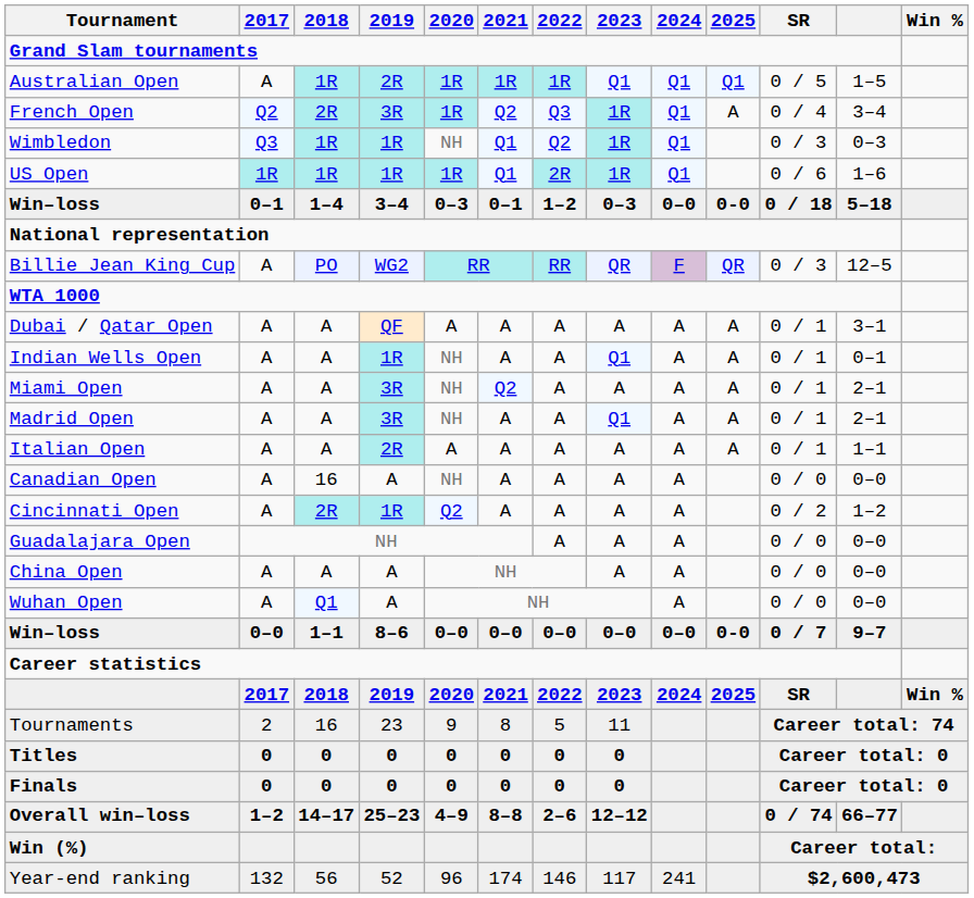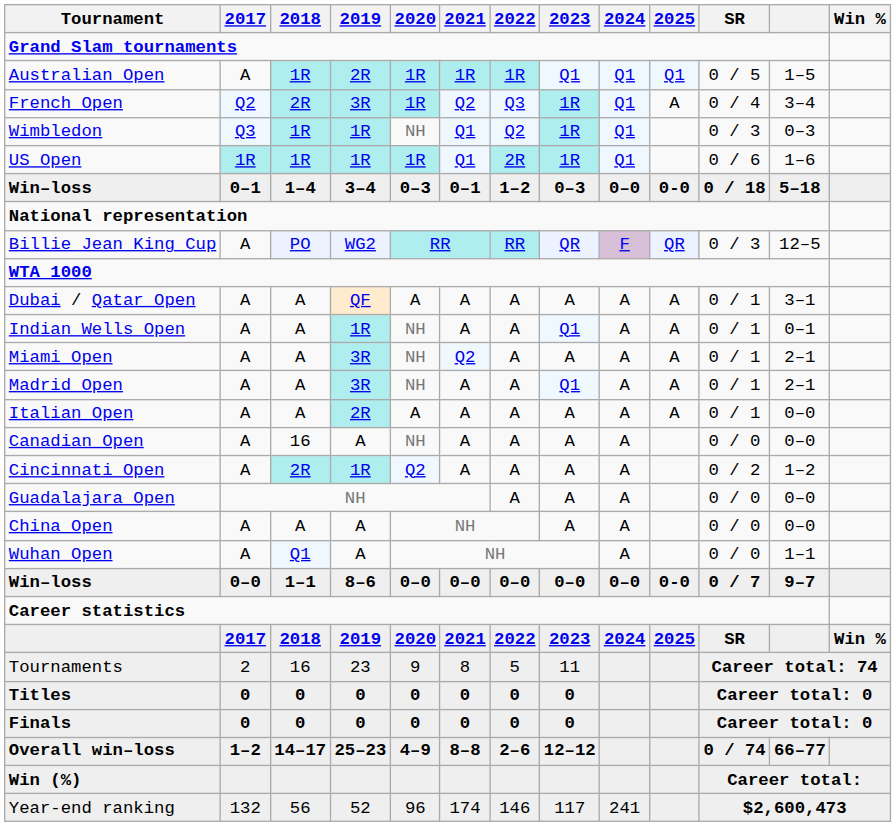Italian Open | column 12: 1–1 -> 0–0
Wuhan Open | column 12: 0–0 -> 1–1
